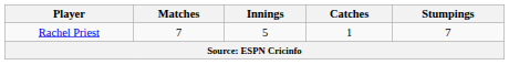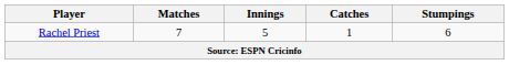Rachel Priest | Stumpings: 7 -> 6
